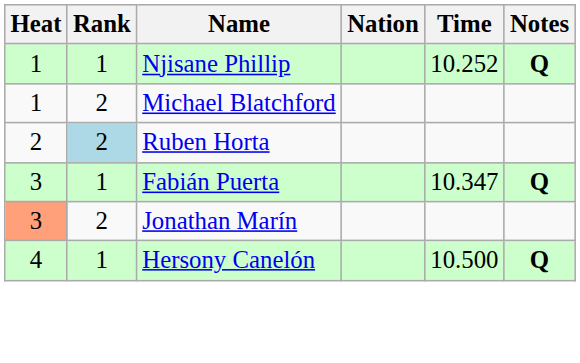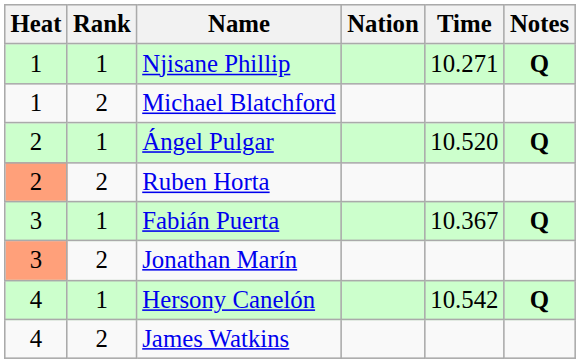Njisane Phillip | Time: 10.252 -> 10.271
+ row: 2 | 1 | Ángel Pulgar | 10.520 | Q
Ruben Horta | Heat: no background -> lightsalmon background
Ruben Horta | Rank: lightblue background -> no background
Fabián Puerta | Time: 10.347 -> 10.367
Hersony Canelón | Time: 10.500 -> 10.542
+ row: 4 | 2 | James Watkins
